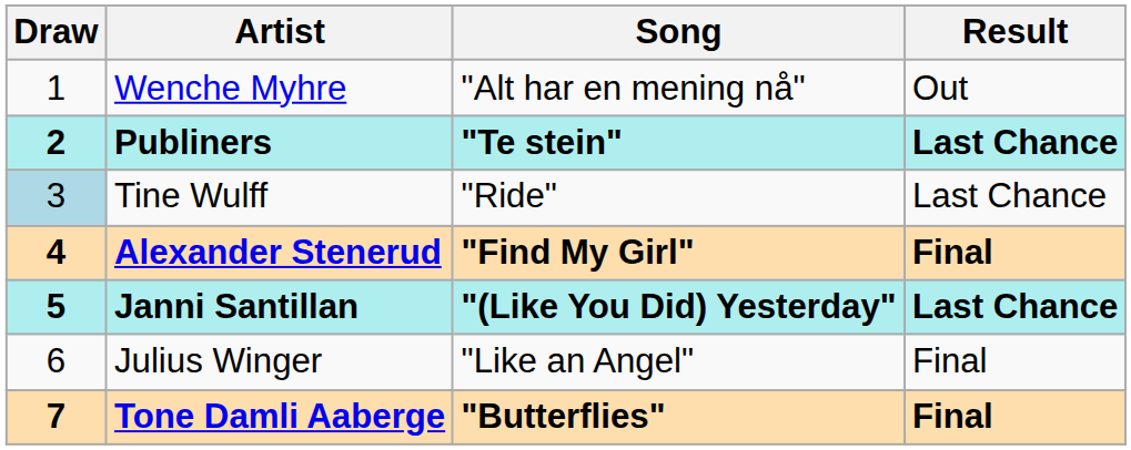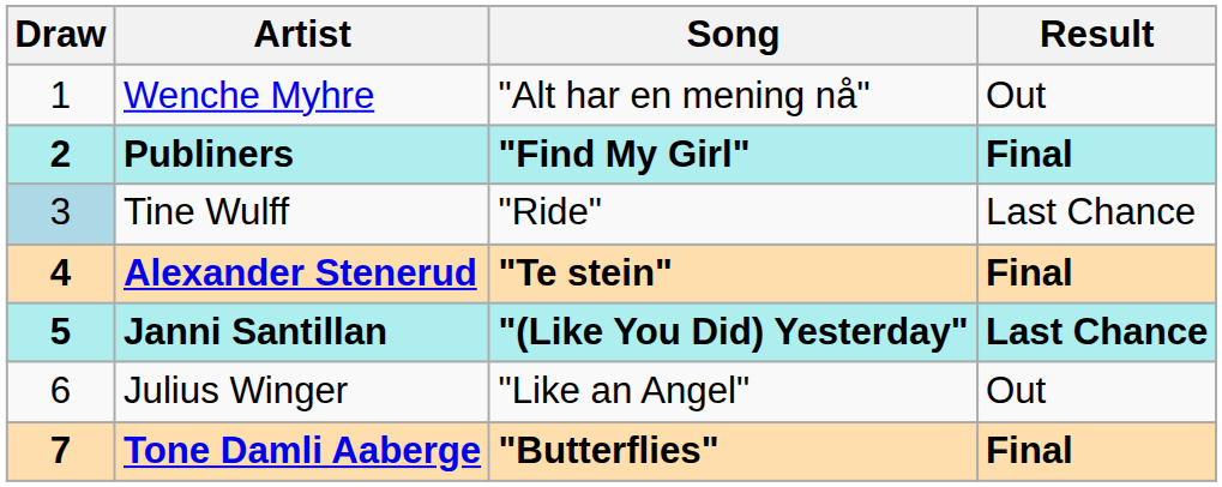Publiners | Song: "Te stein" -> "Find My Girl"
Publiners | Result: Last Chance -> Final
Alexander Stenerud | Song: "Find My Girl" -> "Te stein"
Julius Winger | Result: Final -> Out
